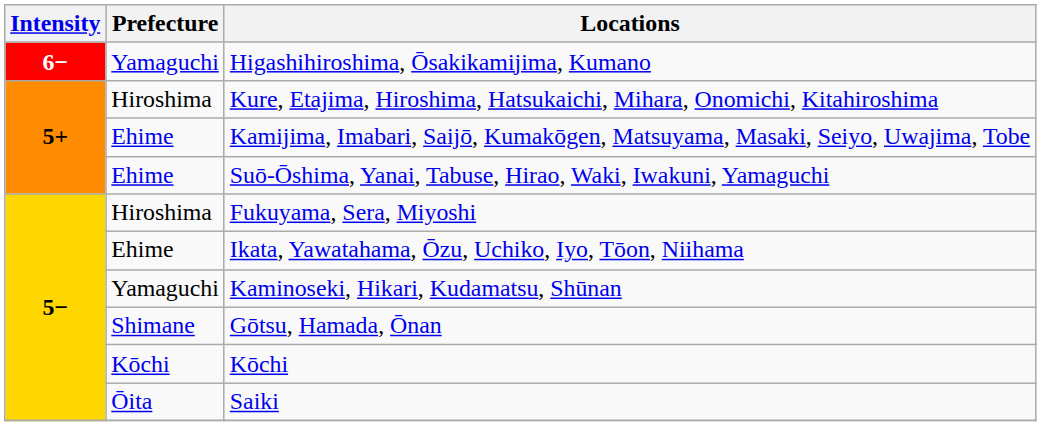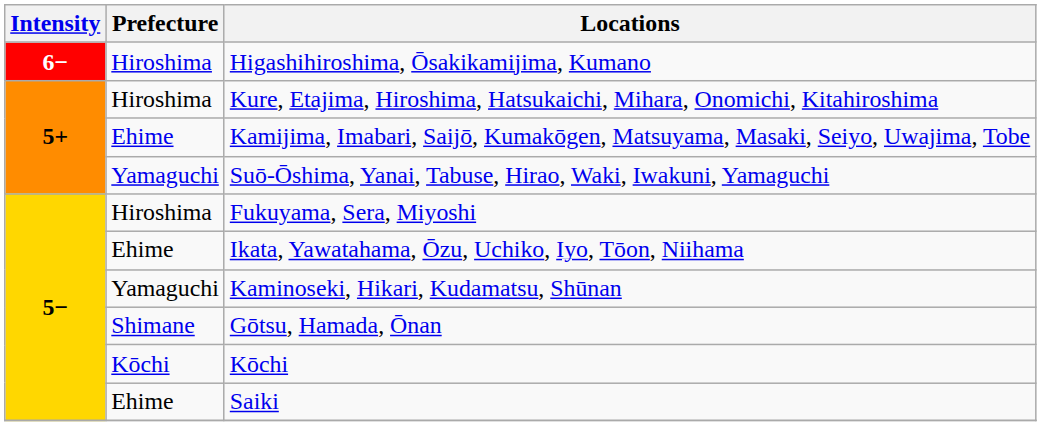Higashihiroshima, Ōsakikamijima, Kumano | Prefecture: Yamaguchi -> Hiroshima
Suō-Ōshima, Yanai, Tabuse, Hirao, Waki, Iwakuni, Yamaguchi | Prefecture: Ehime -> Yamaguchi
Saiki | Prefecture: Ōita -> Ehime
